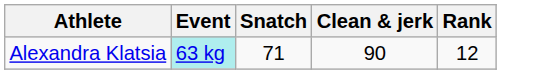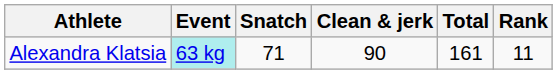+ column: Total | 161
Alexandra Klatsia | Rank: 12 -> 11
